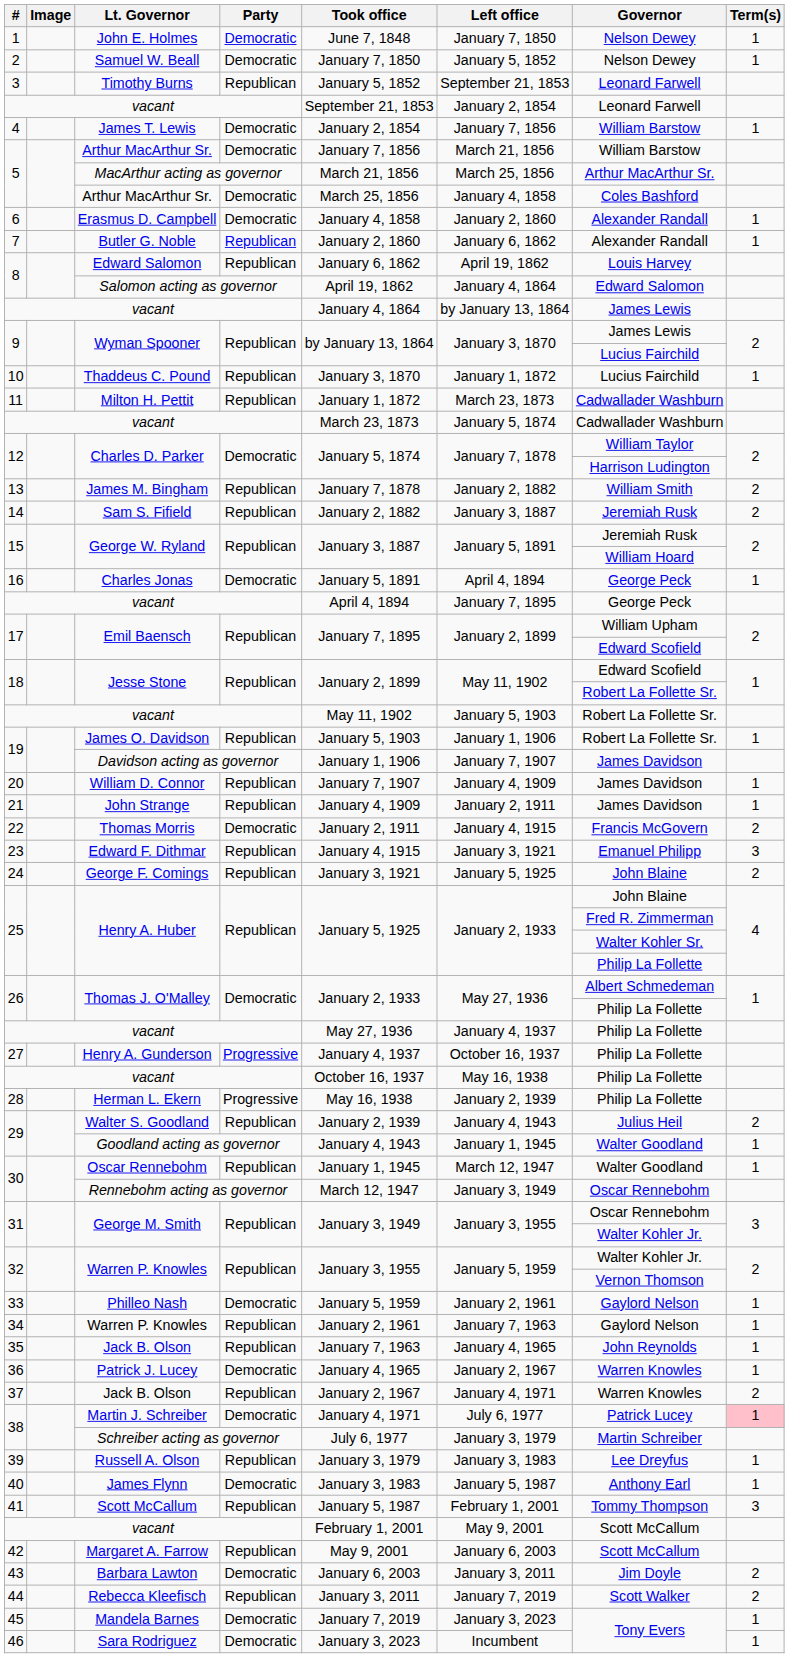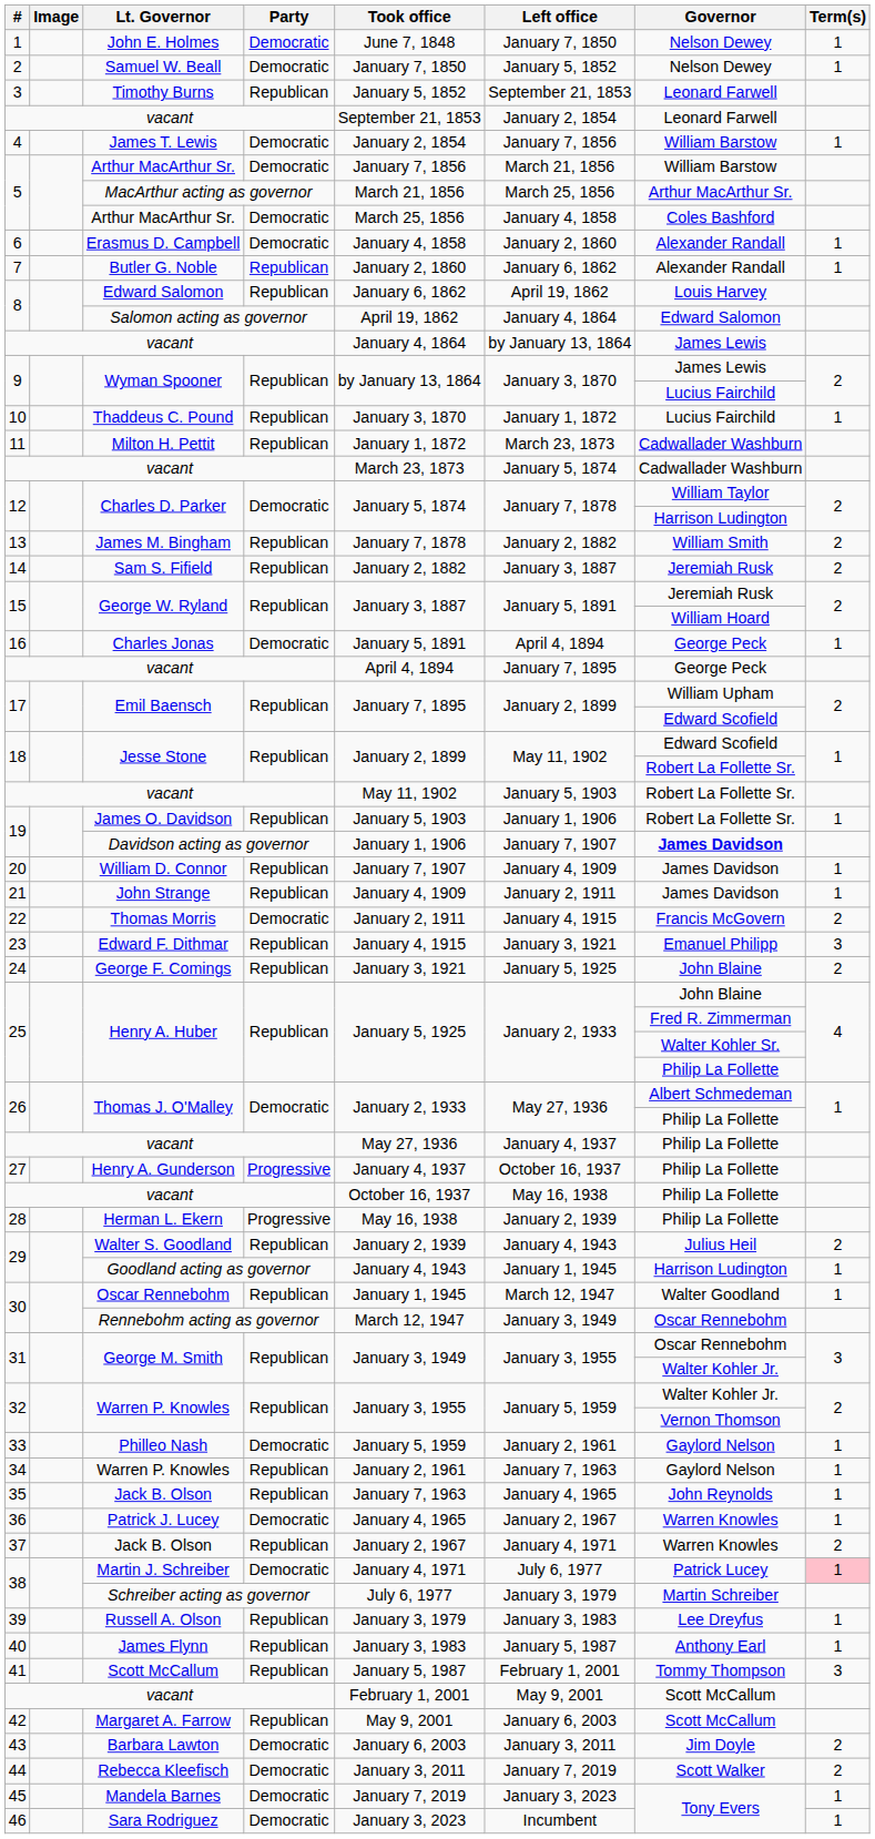Davidson acting as governor | Governor: normal -> bold
Goodland acting as governor | Governor: Walter Goodland -> Harrison Ludington
James Flynn | Party: Democratic -> Republican
Rebecca Kleefisch | Party: Republican -> Democratic
